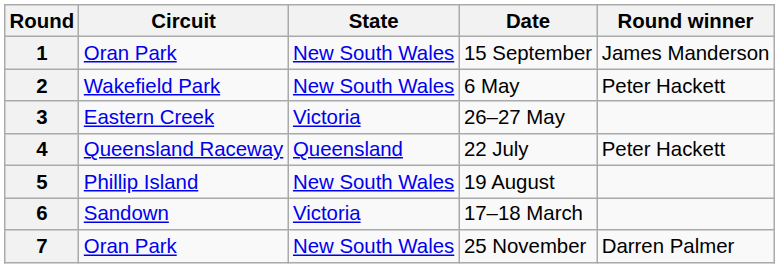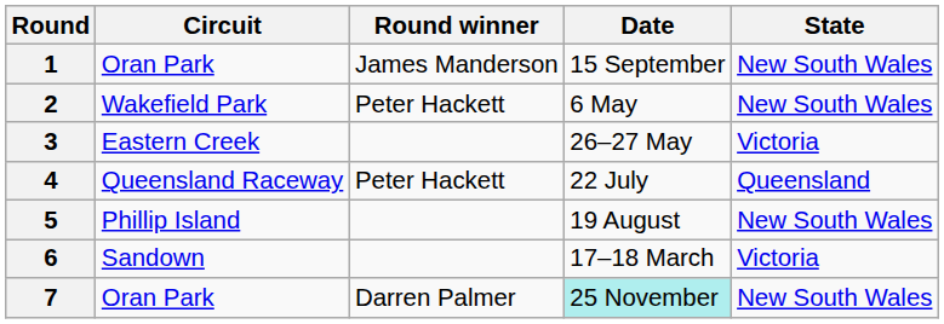columns swapped: State <-> Round winner
7 | Date: no background -> paleturquoise background
